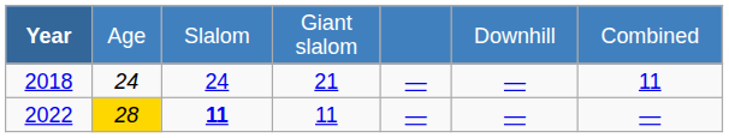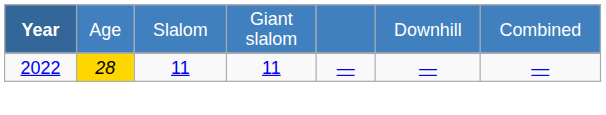- row: 2018 | 24 | 24 | 21 | — | — | 11
2022 | column 3: bold -> normal
